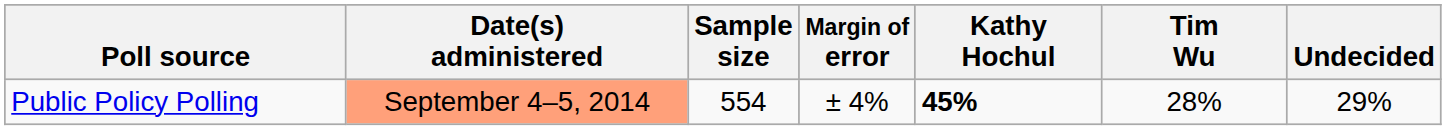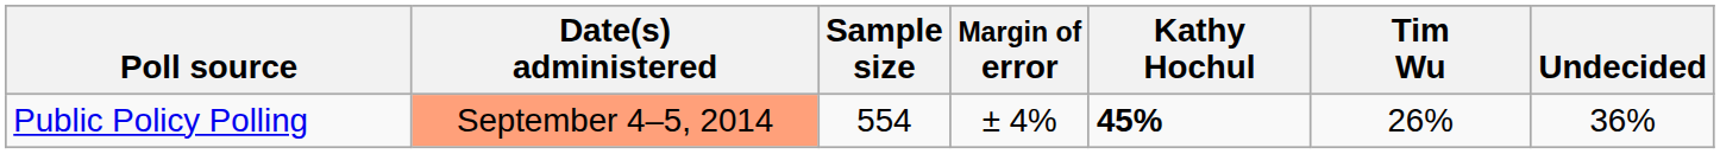Public Policy Polling | Tim Wu: 28% -> 26%
Public Policy Polling | Undecided: 29% -> 36%
